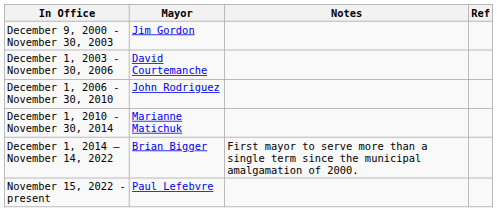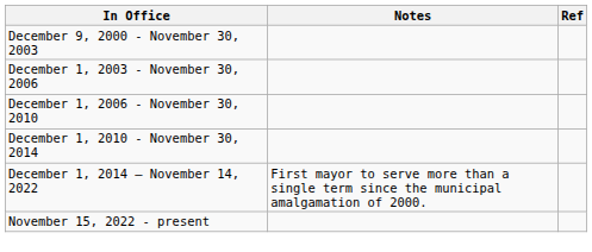- column: Mayor | Jim Gordon | David Courtemanche | John Rodriguez | Marianne Matichuk | Brian Bigger | Paul Lefebvre
